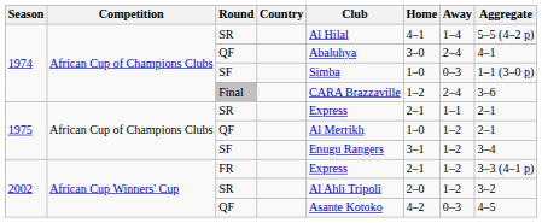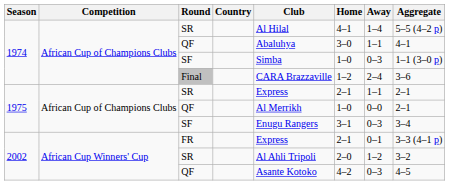1974 / QF | Away: 2–4 -> 1–1
1975 / QF | Away: 1–2 -> 0–0
1975 / SF | Away: 1–2 -> 0–3
FR | Away: 1–2 -> 0–1
